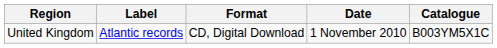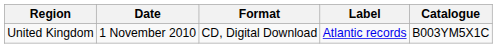columns swapped: Date <-> Label
